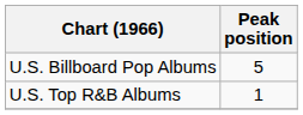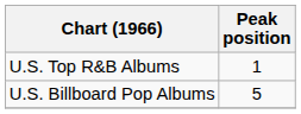rows swapped: U.S. Billboard Pop Albums <-> U.S. Top R&B Albums
